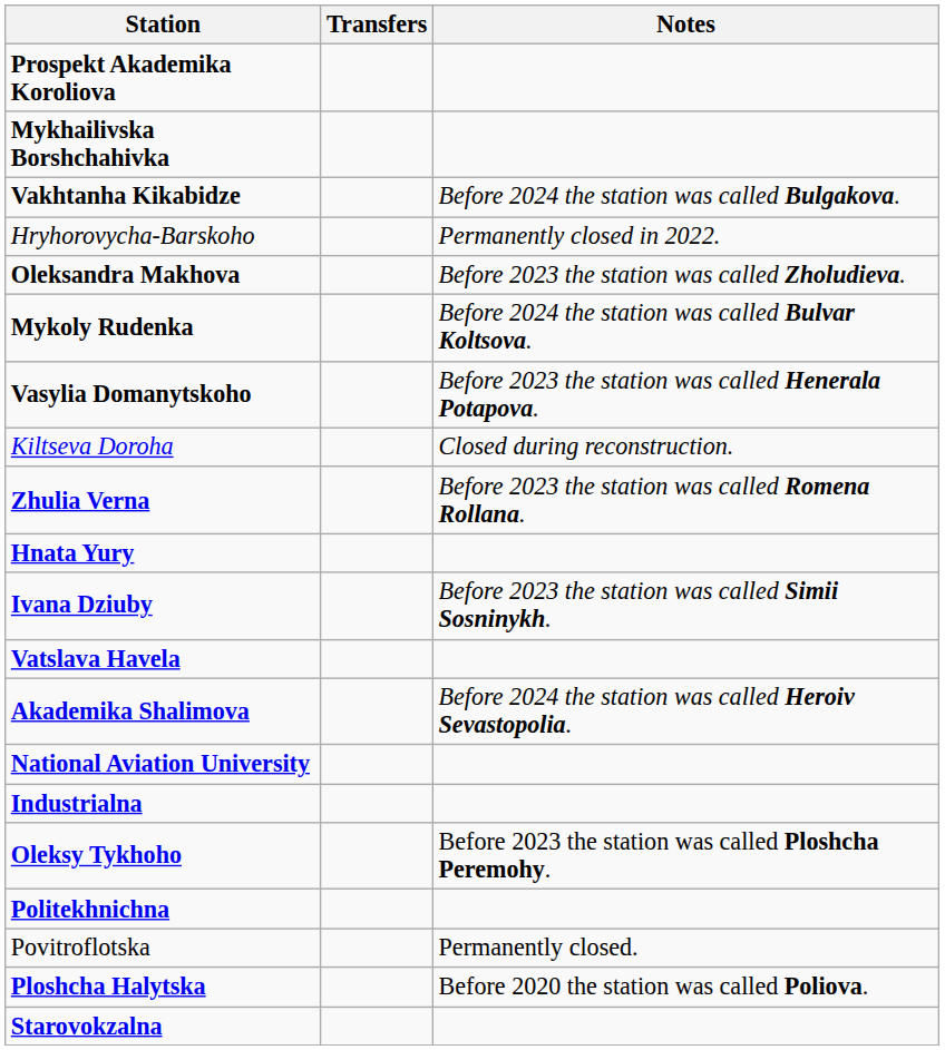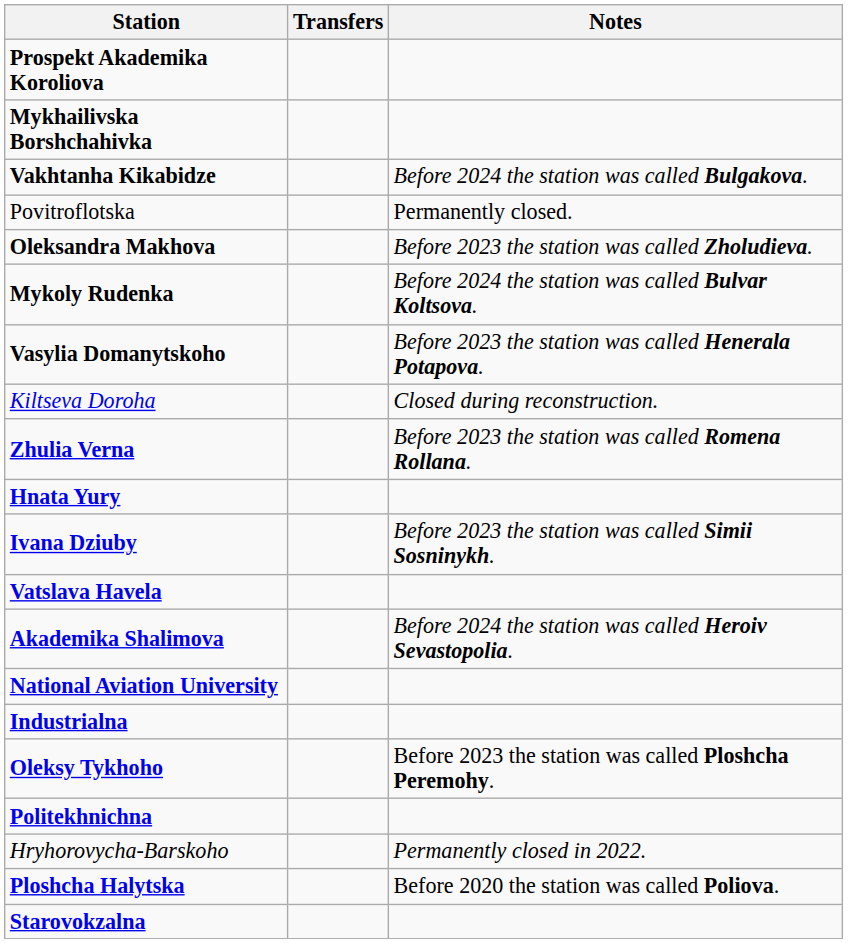rows swapped: Hryhorovycha-Barskoho <-> Povitroflotska
